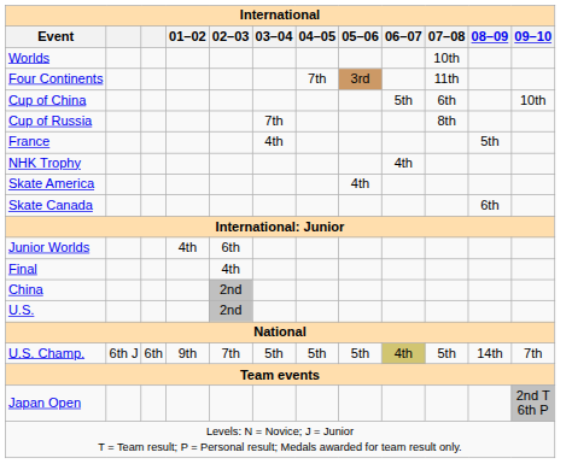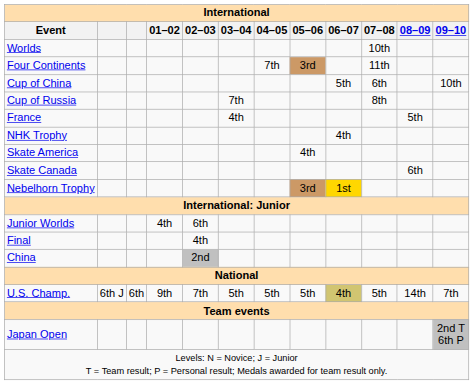+ row: Nebelhorn Trophy | 3rd | 1st
- row: U.S. | 2nd
